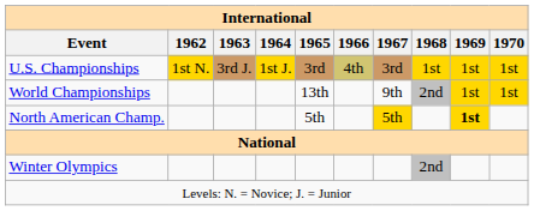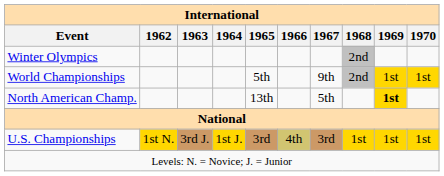rows swapped: Winter Olympics <-> U.S. Championships
World Championships | 1965: 13th -> 5th
North American Champ. | 1965: 5th -> 13th
North American Champ. | 1967: gold background -> no background
